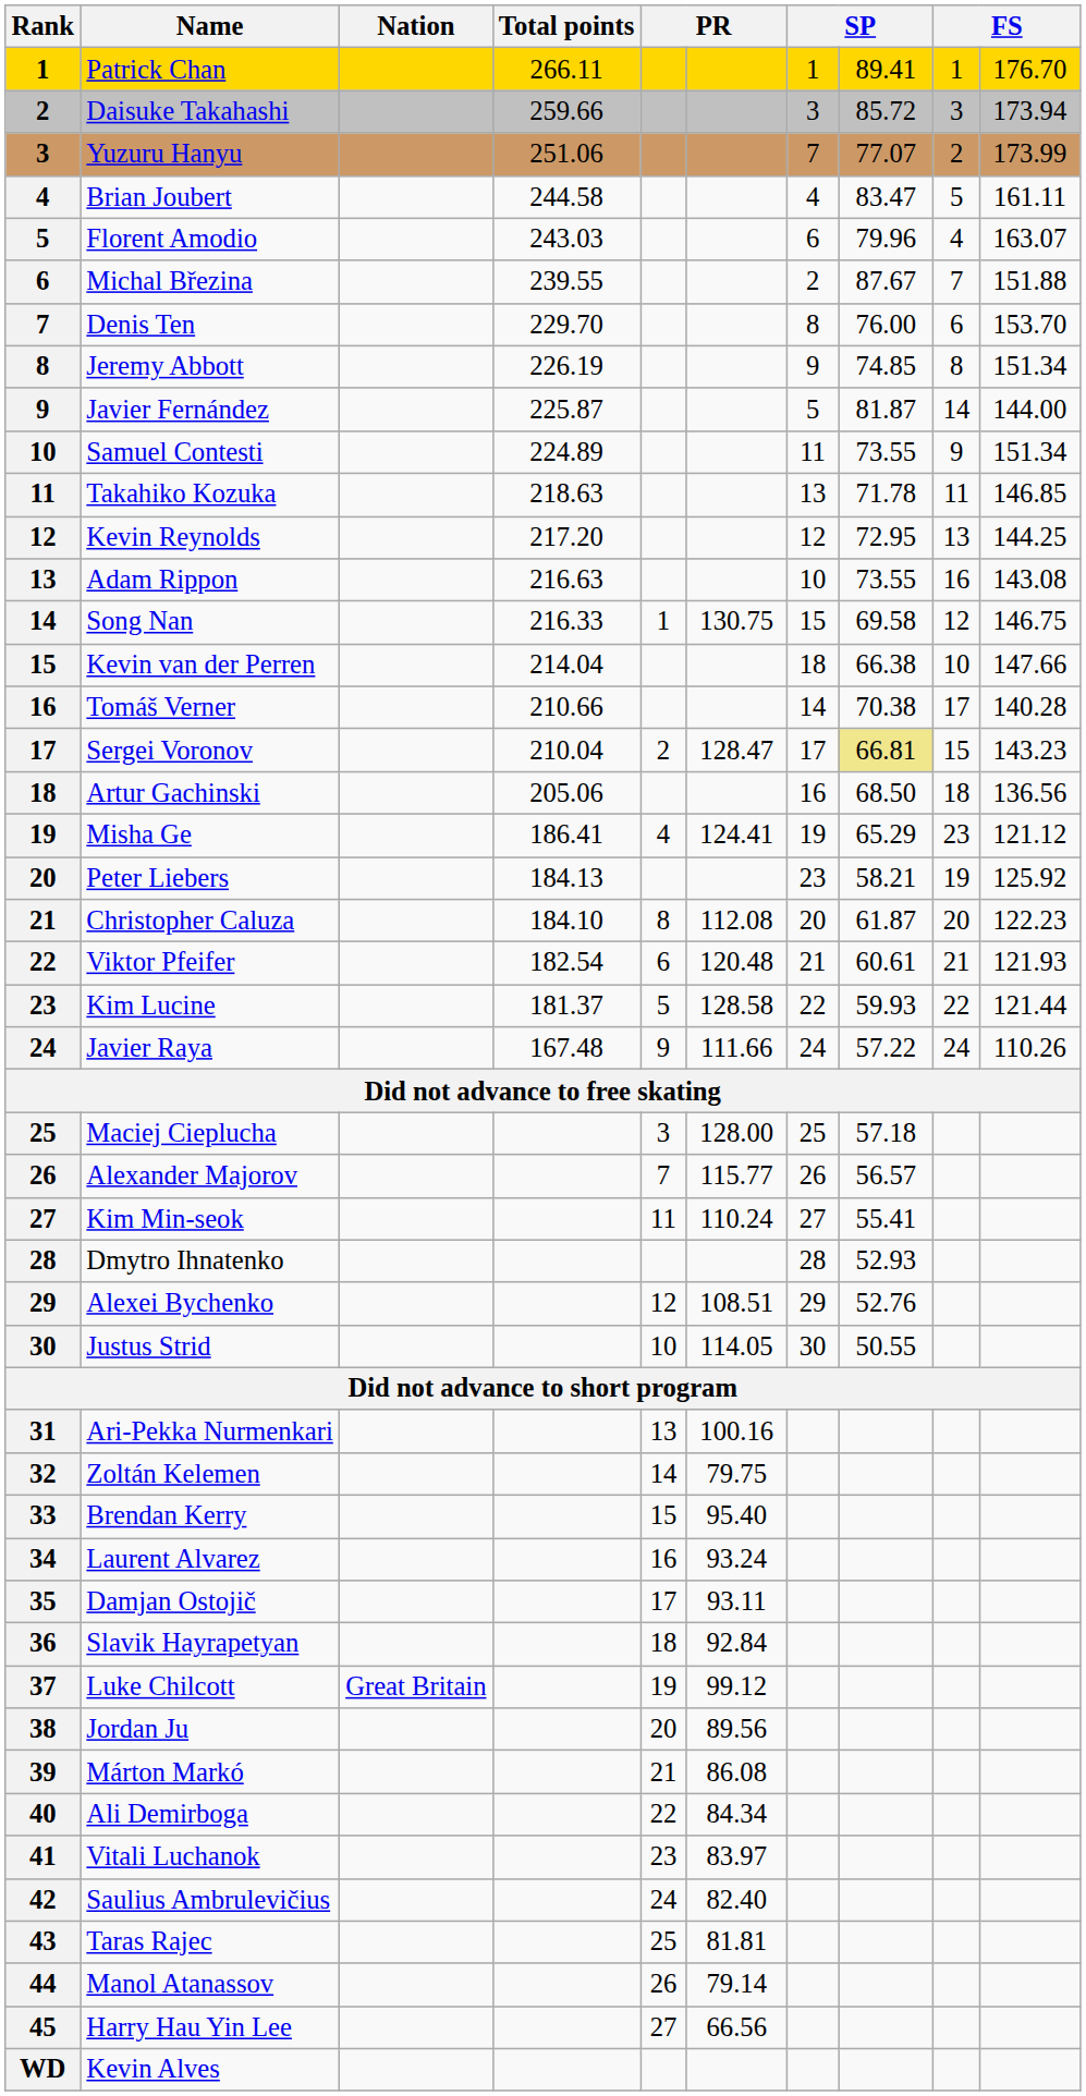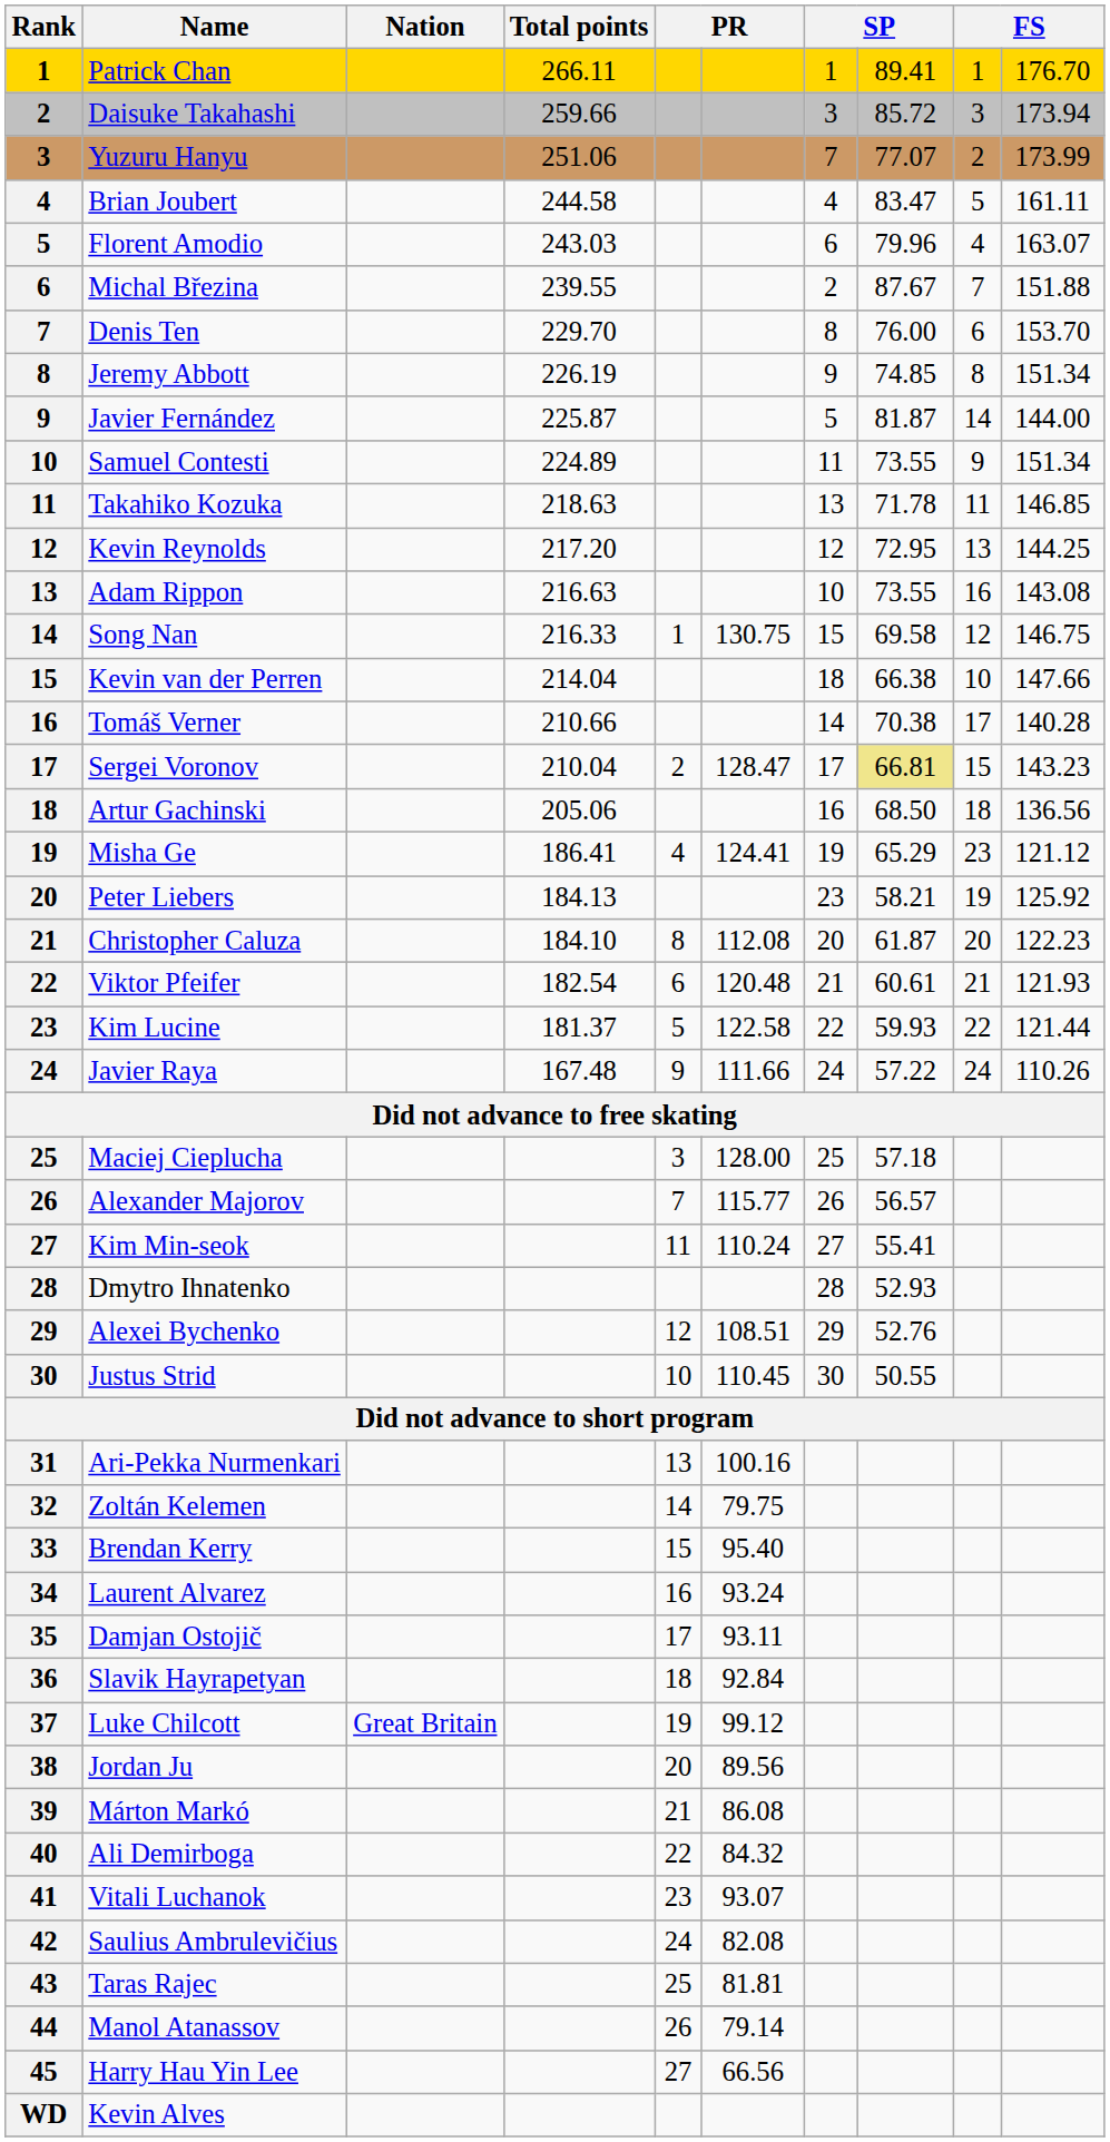Kim Lucine | column 6: 128.58 -> 122.58
Justus Strid | column 6: 114.05 -> 110.45
Ali Demirboga | column 6: 84.34 -> 84.32
Vitali Luchanok | column 6: 83.97 -> 93.07
Saulius Ambrulevičius | column 6: 82.40 -> 82.08
